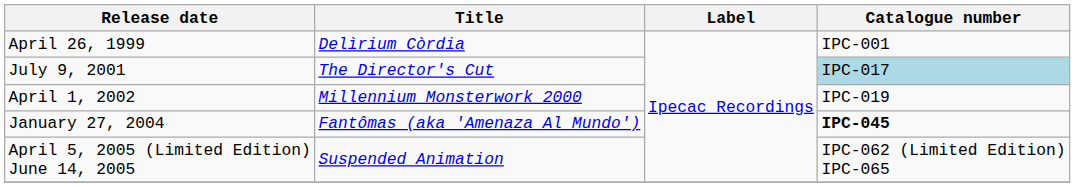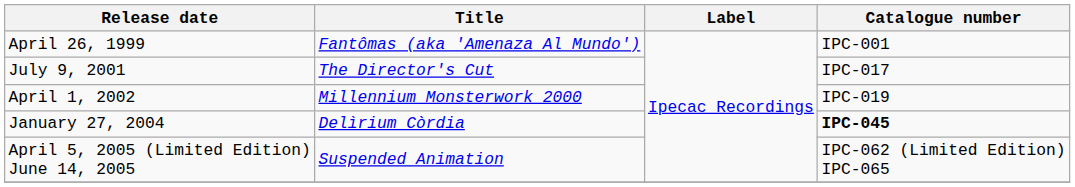April 26, 1999 | Title: Delìrium Còrdia -> Fantômas (aka 'Amenaza Al Mundo')
July 9, 2001 | Catalogue number: lightblue background -> no background
January 27, 2004 | Title: Fantômas (aka 'Amenaza Al Mundo') -> Delìrium Còrdia
